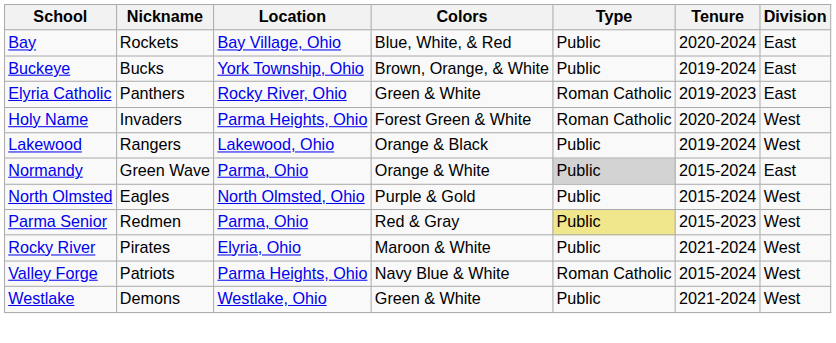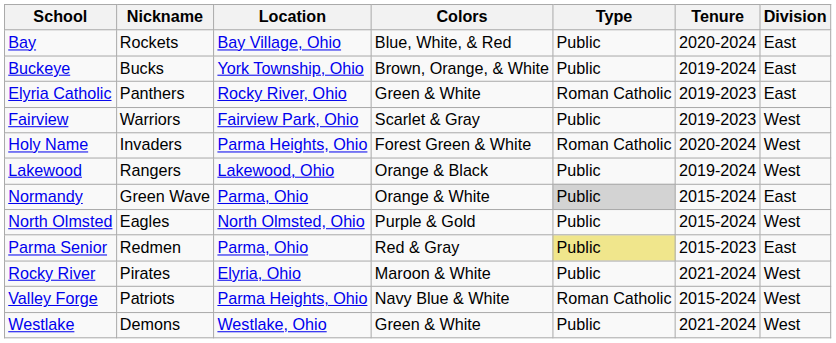+ row: Fairview | Warriors | Fairview Park, Ohio | Scarlet & Gray | Public | 2019-2023 | West
Parma Senior | Division: West -> East
